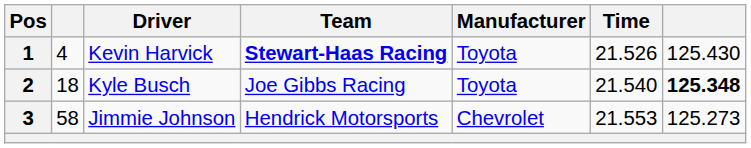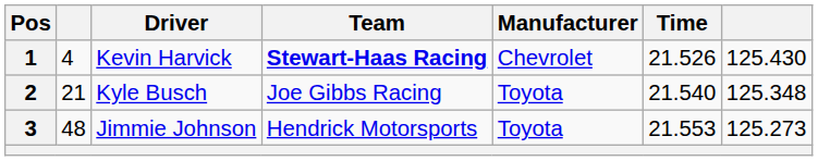1 | Manufacturer: Toyota -> Chevrolet
2 | column 2: 18 -> 21
2 | column 7: bold -> normal
3 | column 2: 58 -> 48
3 | Manufacturer: Chevrolet -> Toyota
